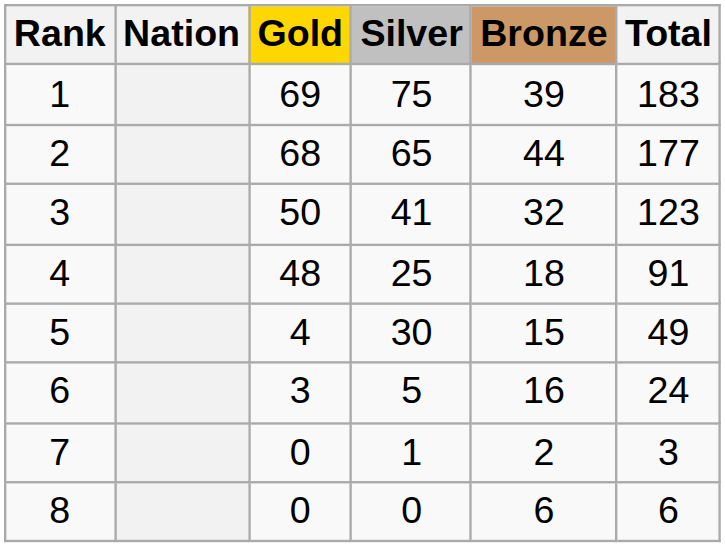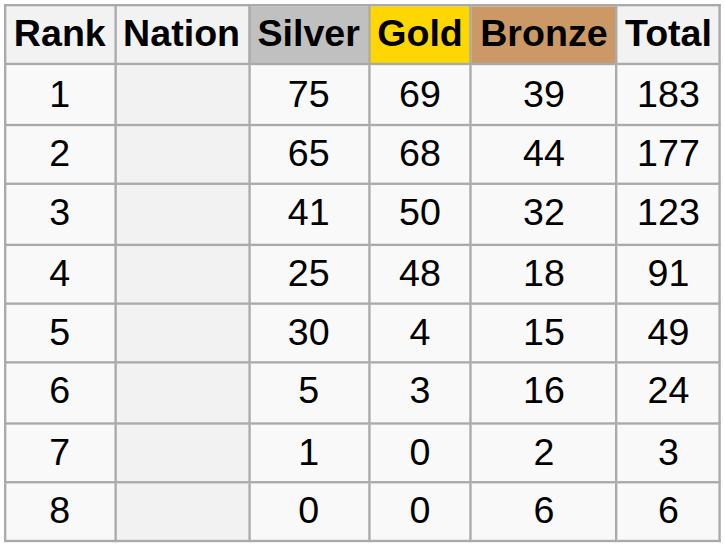columns swapped: Gold <-> Silver
